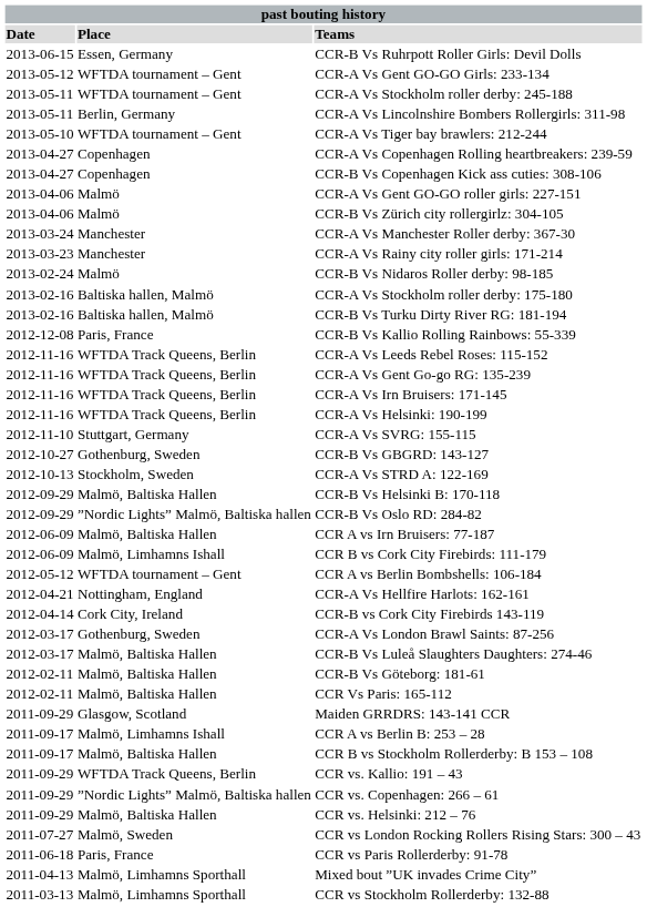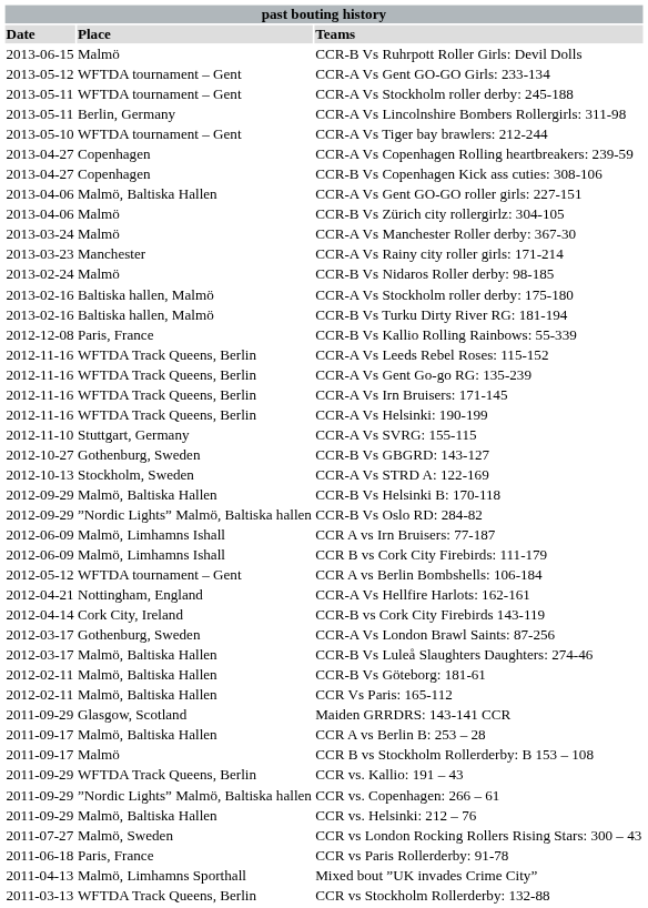CCR-B Vs Ruhrpott Roller Girls: Devil Dolls | Place: Essen, Germany -> Malmö
CCR-A Vs Gent GO-GO roller girls: 227-151 | Place: Malmö -> Malmö, Baltiska Hallen
CCR-A Vs Manchester Roller derby: 367-30 | Place: Manchester -> Malmö
CCR A vs Irn Bruisers: 77-187 | Place: Malmö, Baltiska Hallen -> Malmö, Limhamns Ishall
CCR A vs Berlin B: 253 – 28 | Place: Malmö, Limhamns Ishall -> Malmö, Baltiska Hallen
CCR B vs Stockholm Rollerderby: B 153 – 108 | Place: Malmö, Baltiska Hallen -> Malmö
CCR vs Stockholm Rollerderby: 132-88 | Place: Malmö, Limhamns Sporthall -> WFTDA Track Queens, Berlin
